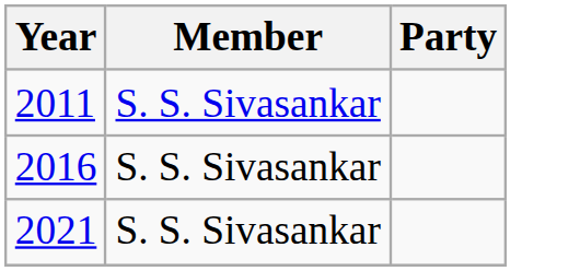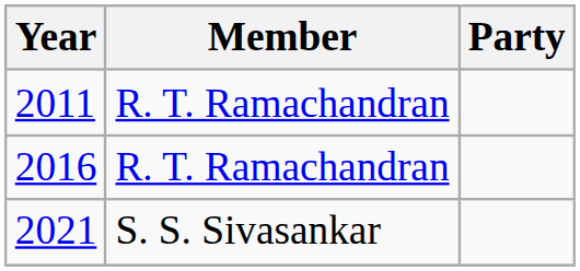2011 | Member: S. S. Sivasankar -> R. T. Ramachandran
2016 | Member: S. S. Sivasankar -> R. T. Ramachandran
